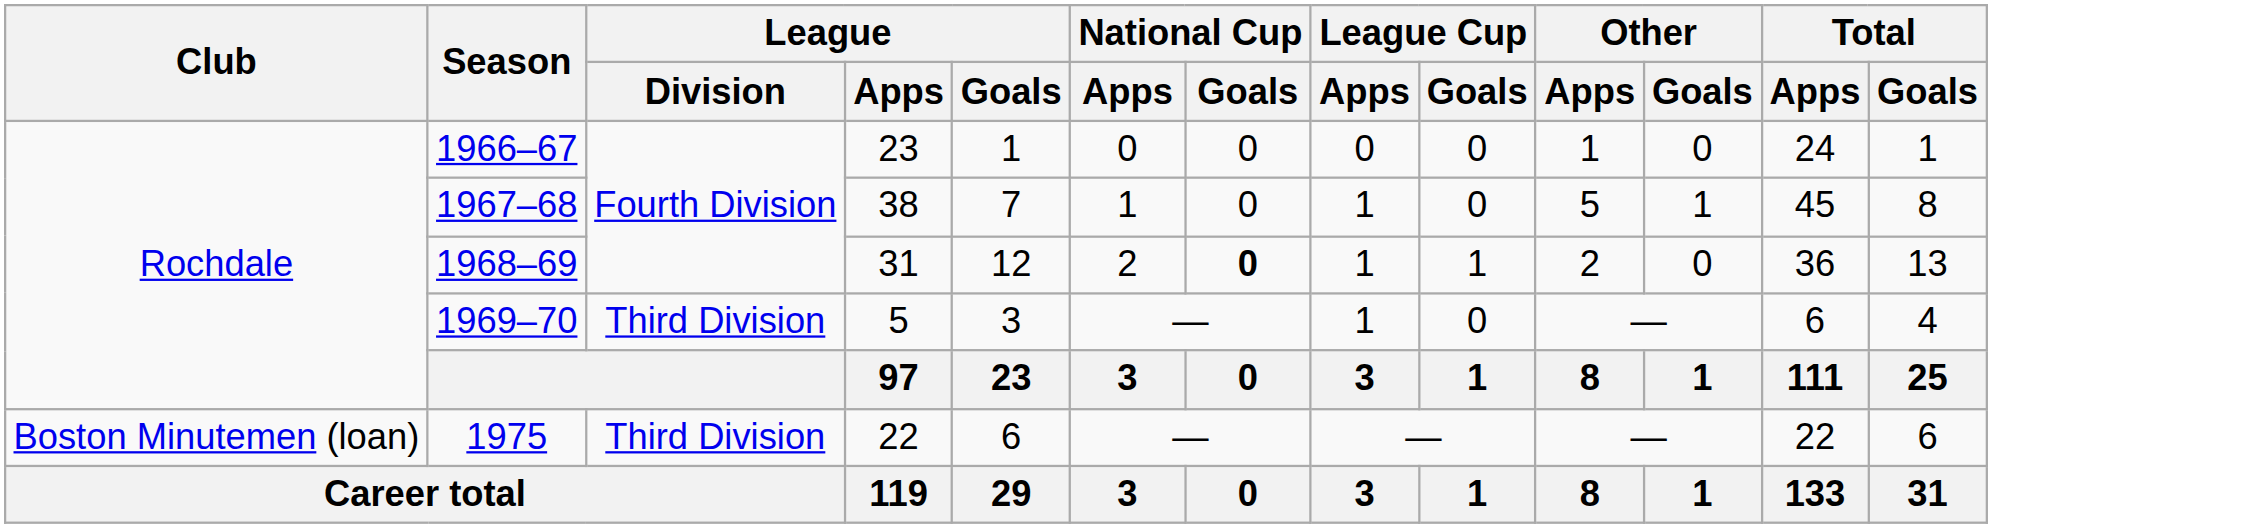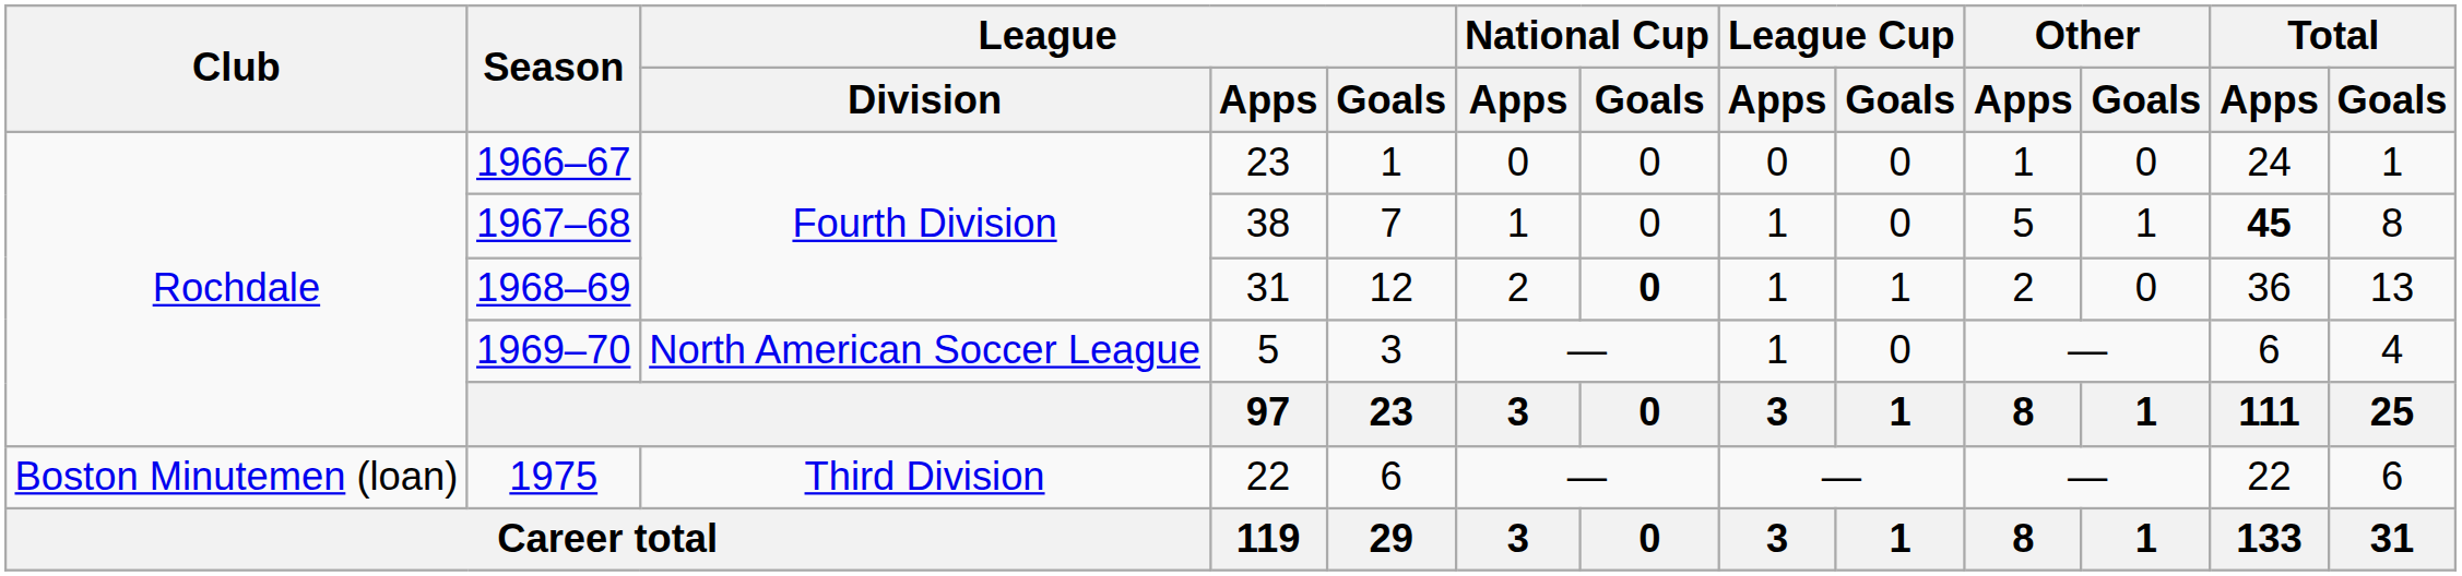1967–68 | Total / Apps: normal -> bold
1969–70 | League / Division: Third Division -> North American Soccer League
